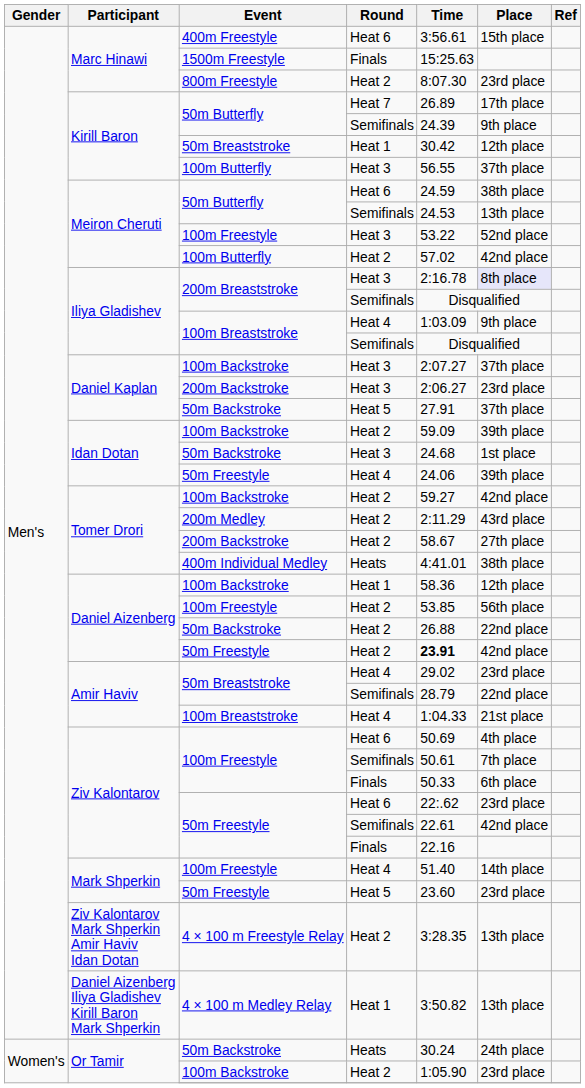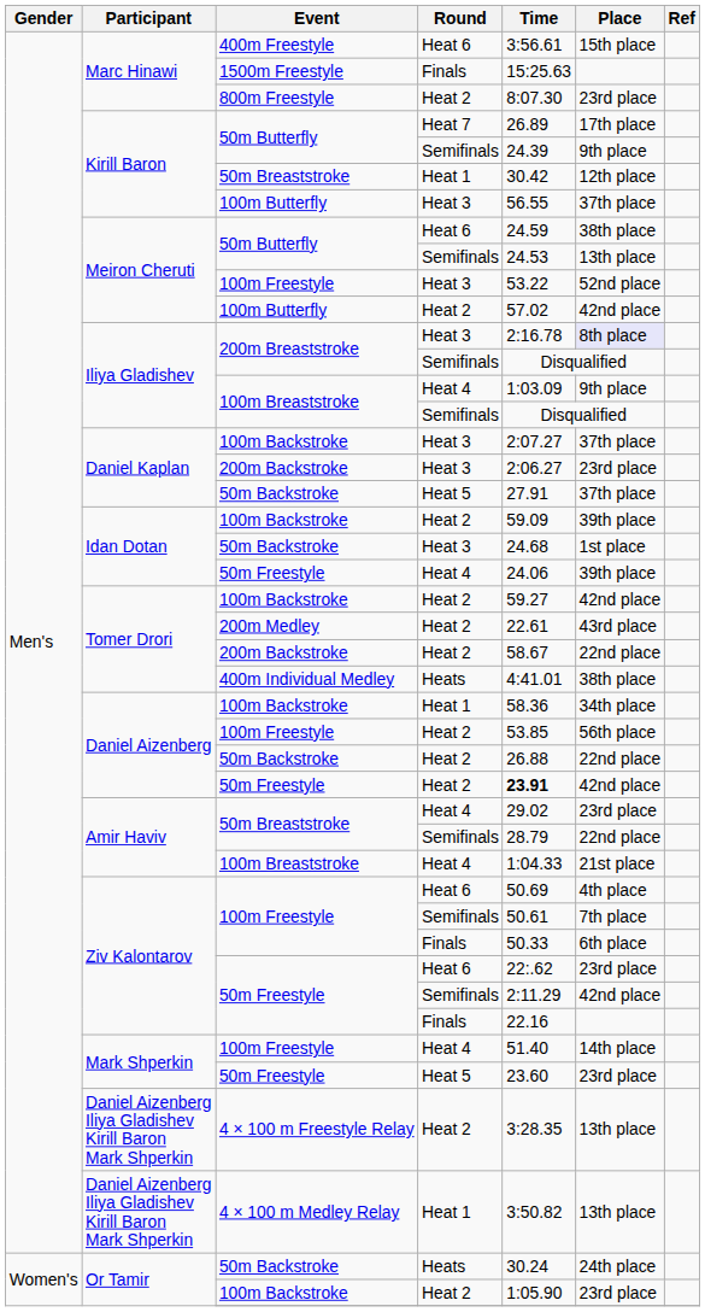200m Medley | Time: 2:11.29 -> 22.61
200m Backstroke / Heat 2 | Place: 27th place -> 22nd place
100m Backstroke / Heat 1 | Place: 12th place -> 34th place
50m Freestyle / Semifinals | Time: 22.61 -> 2:11.29
4 × 100 m Freestyle Relay | Participant: Ziv Kalontarov Mark Shperkin Amir Haviv Idan Dotan -> Daniel Aizenberg Iliya Gladishev Kirill Baron Mark Shperkin
